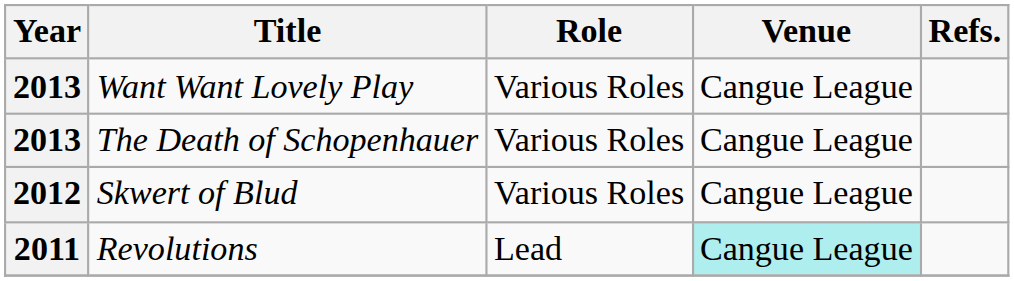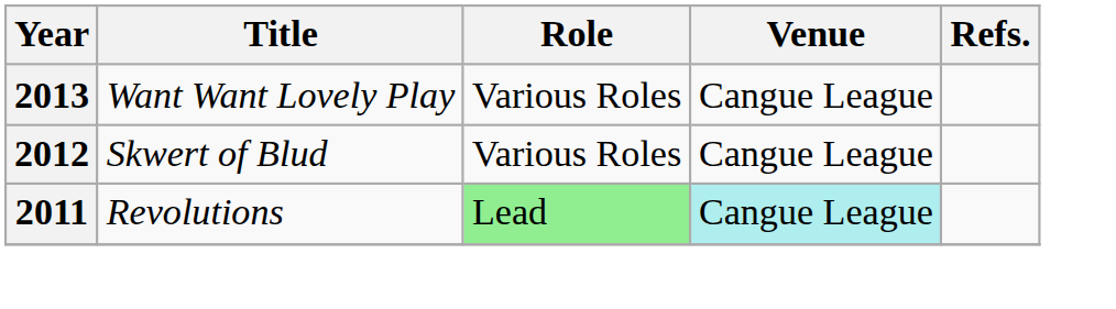- row: 2013 | The Death of Schopenhauer | Various Roles | Cangue League
Revolutions | Role: no background -> lightgreen background
